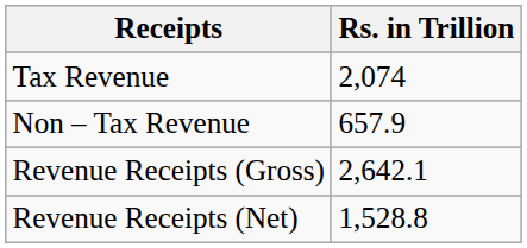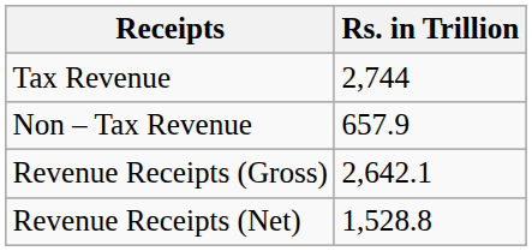Tax Revenue | Rs. in Trillion: 2,074 -> 2,744
